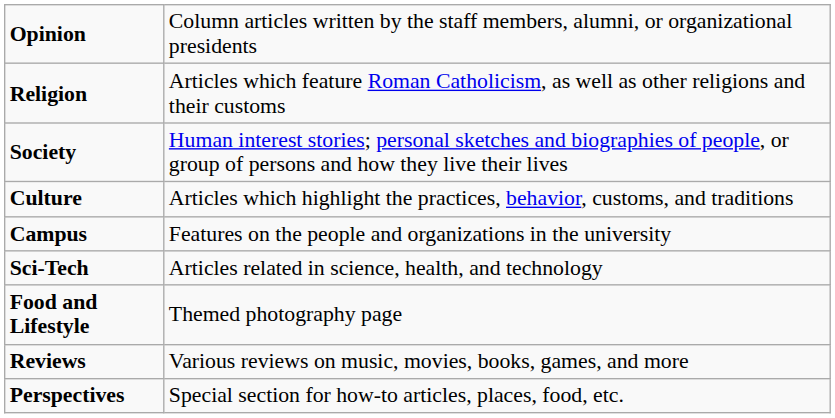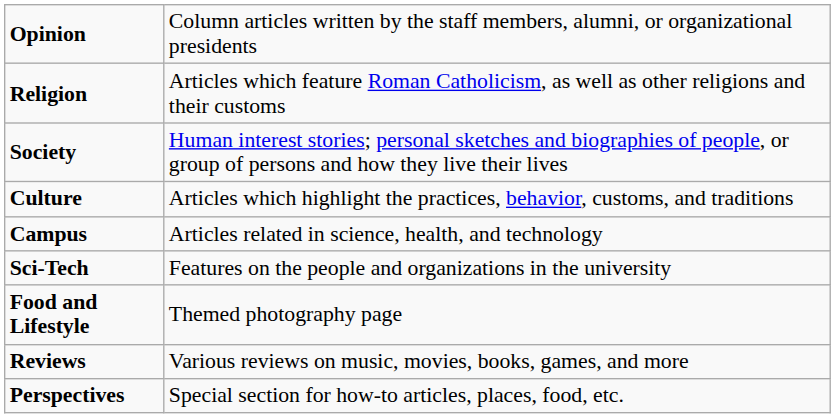Campus | column 2: Features on the people and organizations in the university -> Articles related in science, health, and technology
Sci-Tech | column 2: Articles related in science, health, and technology -> Features on the people and organizations in the university
